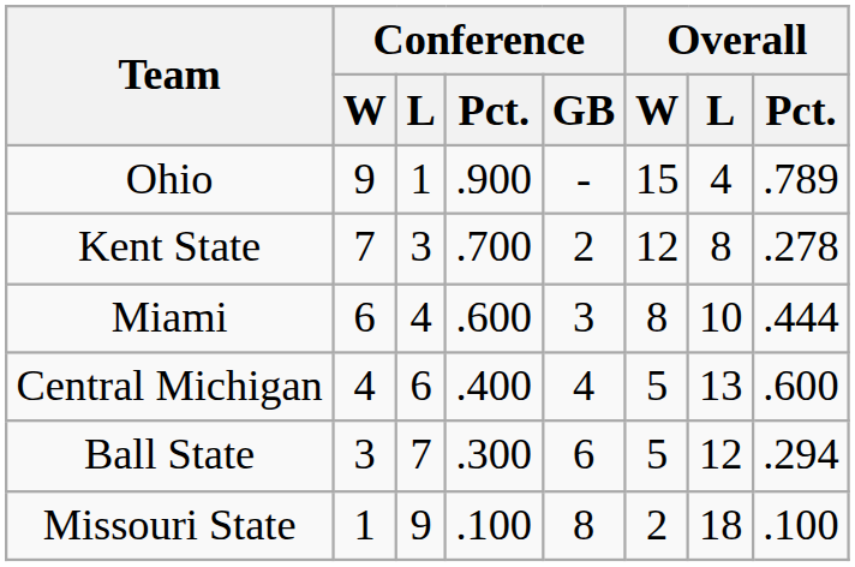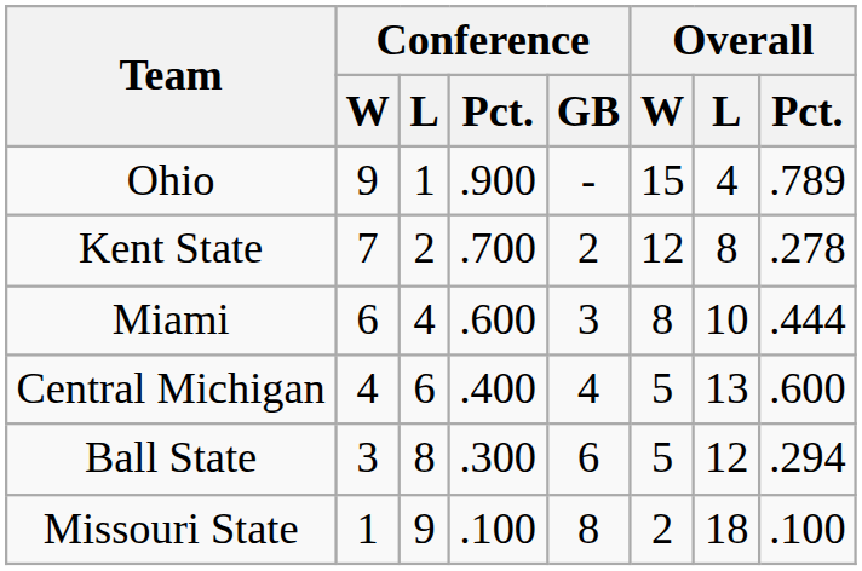Kent State | Conference / L: 3 -> 2
Ball State | Conference / L: 7 -> 8
